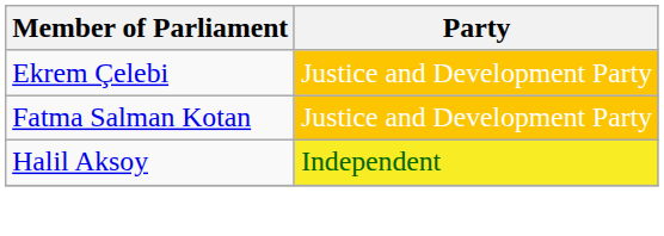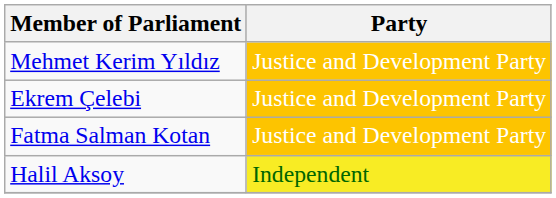+ row: Mehmet Kerim Yıldız | Justice and Development Party
